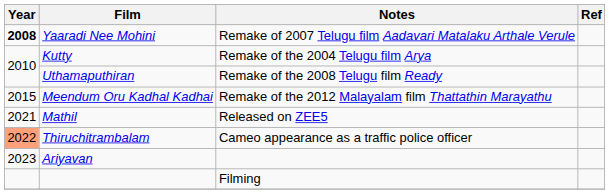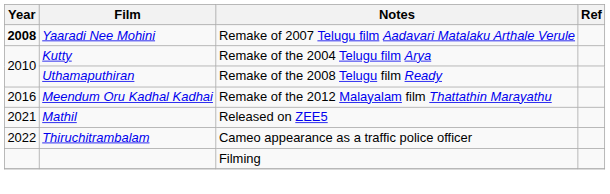Meendum Oru Kadhal Kadhai | Year: 2015 -> 2016
Thiruchitrambalam | Year: lightsalmon background -> no background
- row: 2023 | Ariyavan
